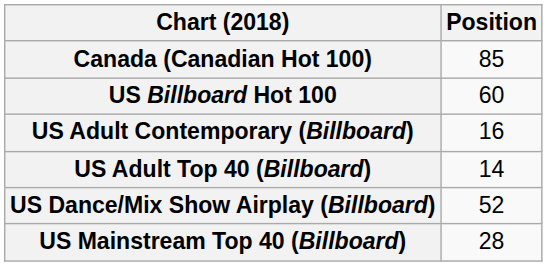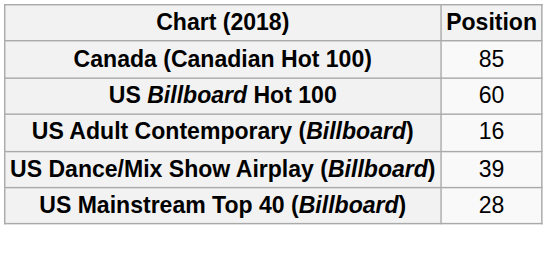- row: US Adult Top 40 (Billboard) | 14
US Dance/Mix Show Airplay (Billboard) | Position: 52 -> 39
